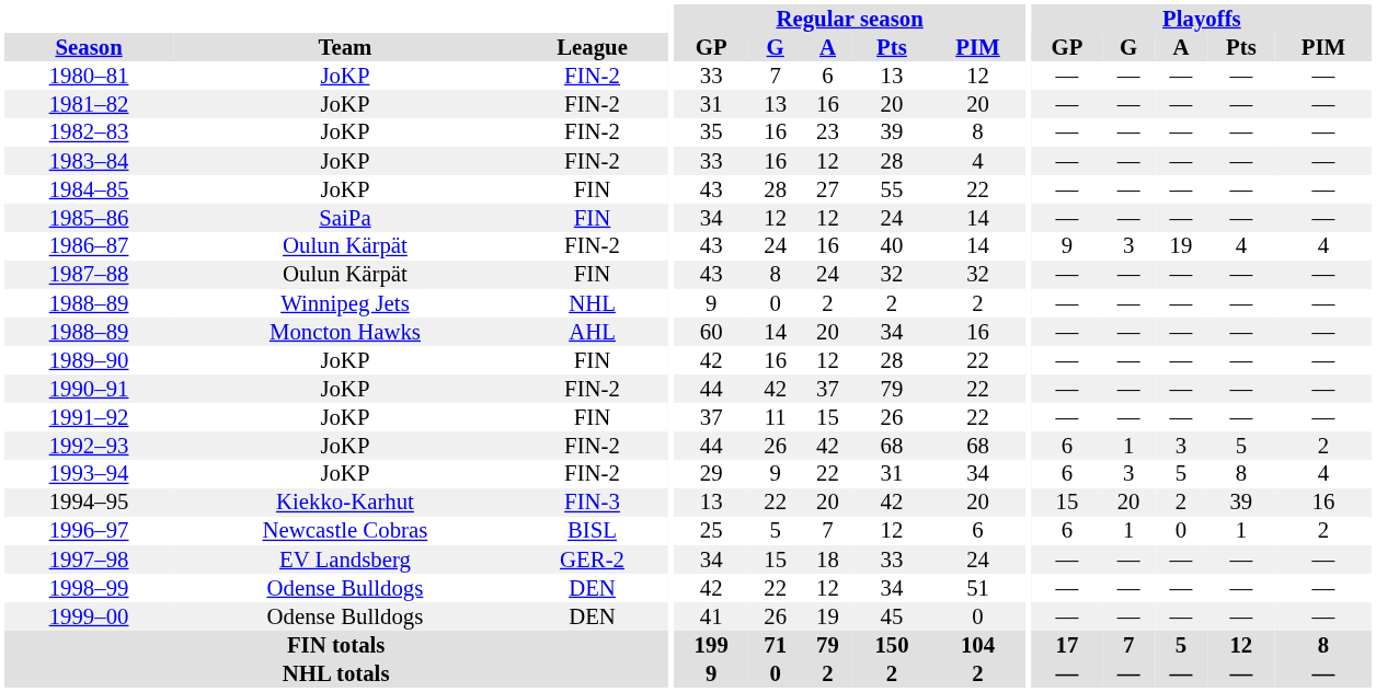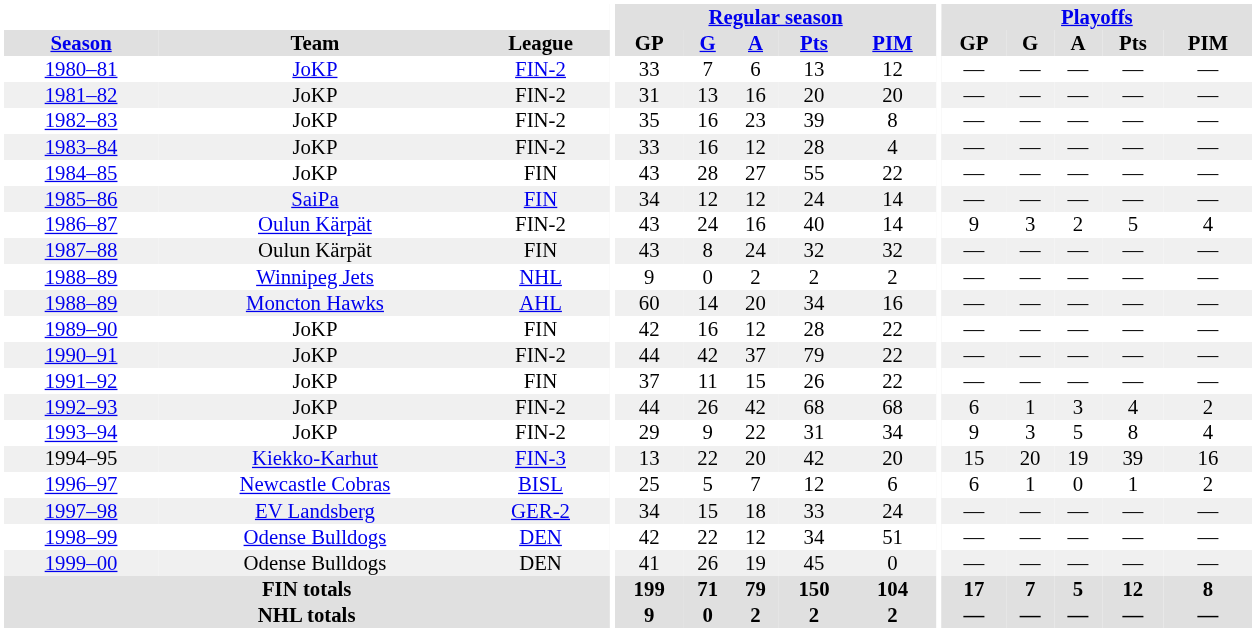1986–87 | Playoffs / A: 19 -> 2
1986–87 | Playoffs / Pts: 4 -> 5
1992–93 | Playoffs / Pts: 5 -> 4
1993–94 | Playoffs / GP: 6 -> 9
1994–95 | Playoffs / A: 2 -> 19
